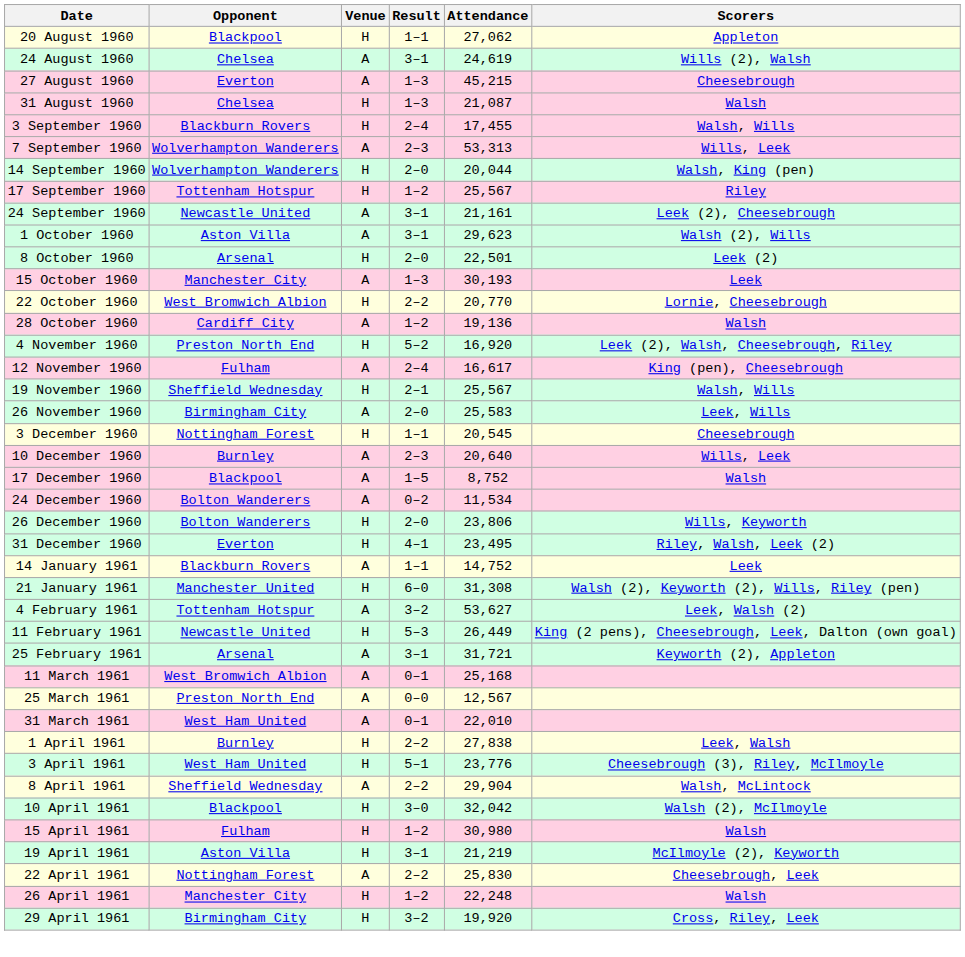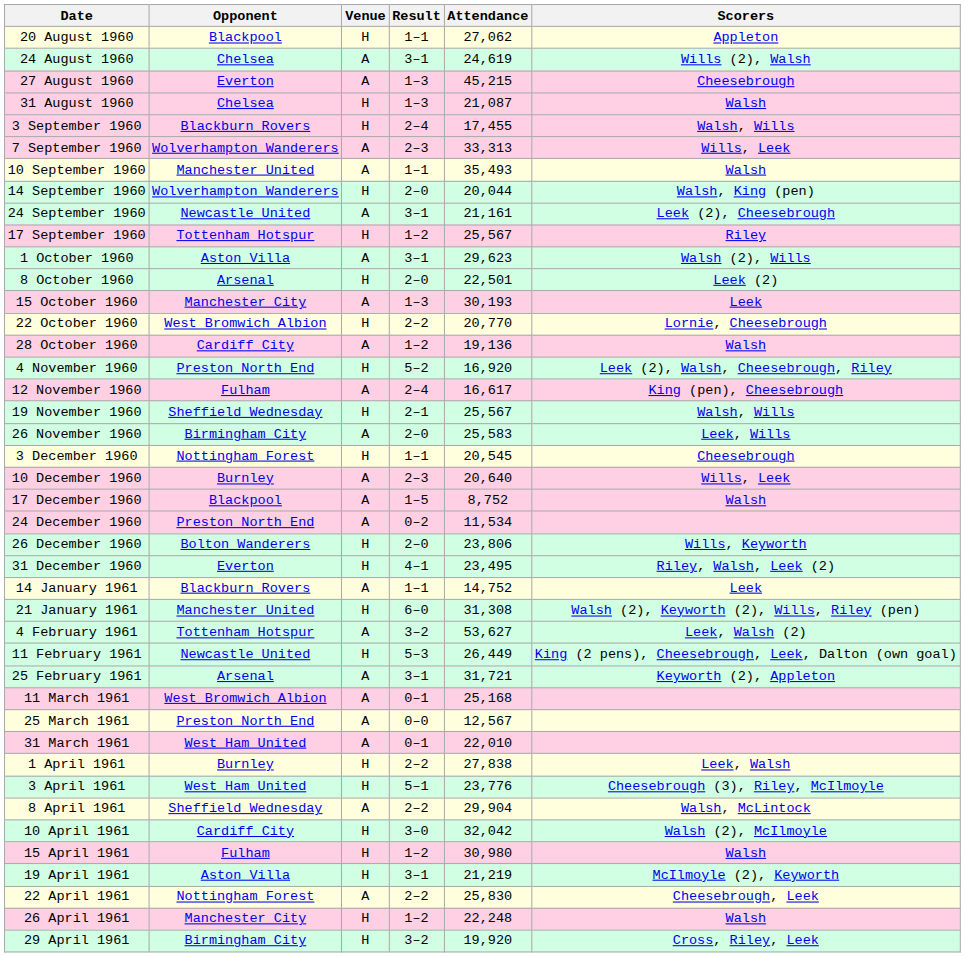7 September 1960 | Attendance: 53,313 -> 33,313
+ row: 10 September 1960 | Manchester United | A | 1–1 | 35,493 | Walsh
rows swapped: 17 September 1960 <-> 24 September 1960
24 December 1960 | Opponent: Bolton Wanderers -> Preston North End
10 April 1961 | Opponent: Blackpool -> Cardiff City
